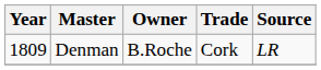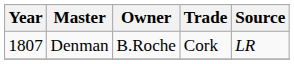Denman | Year: 1809 -> 1807
